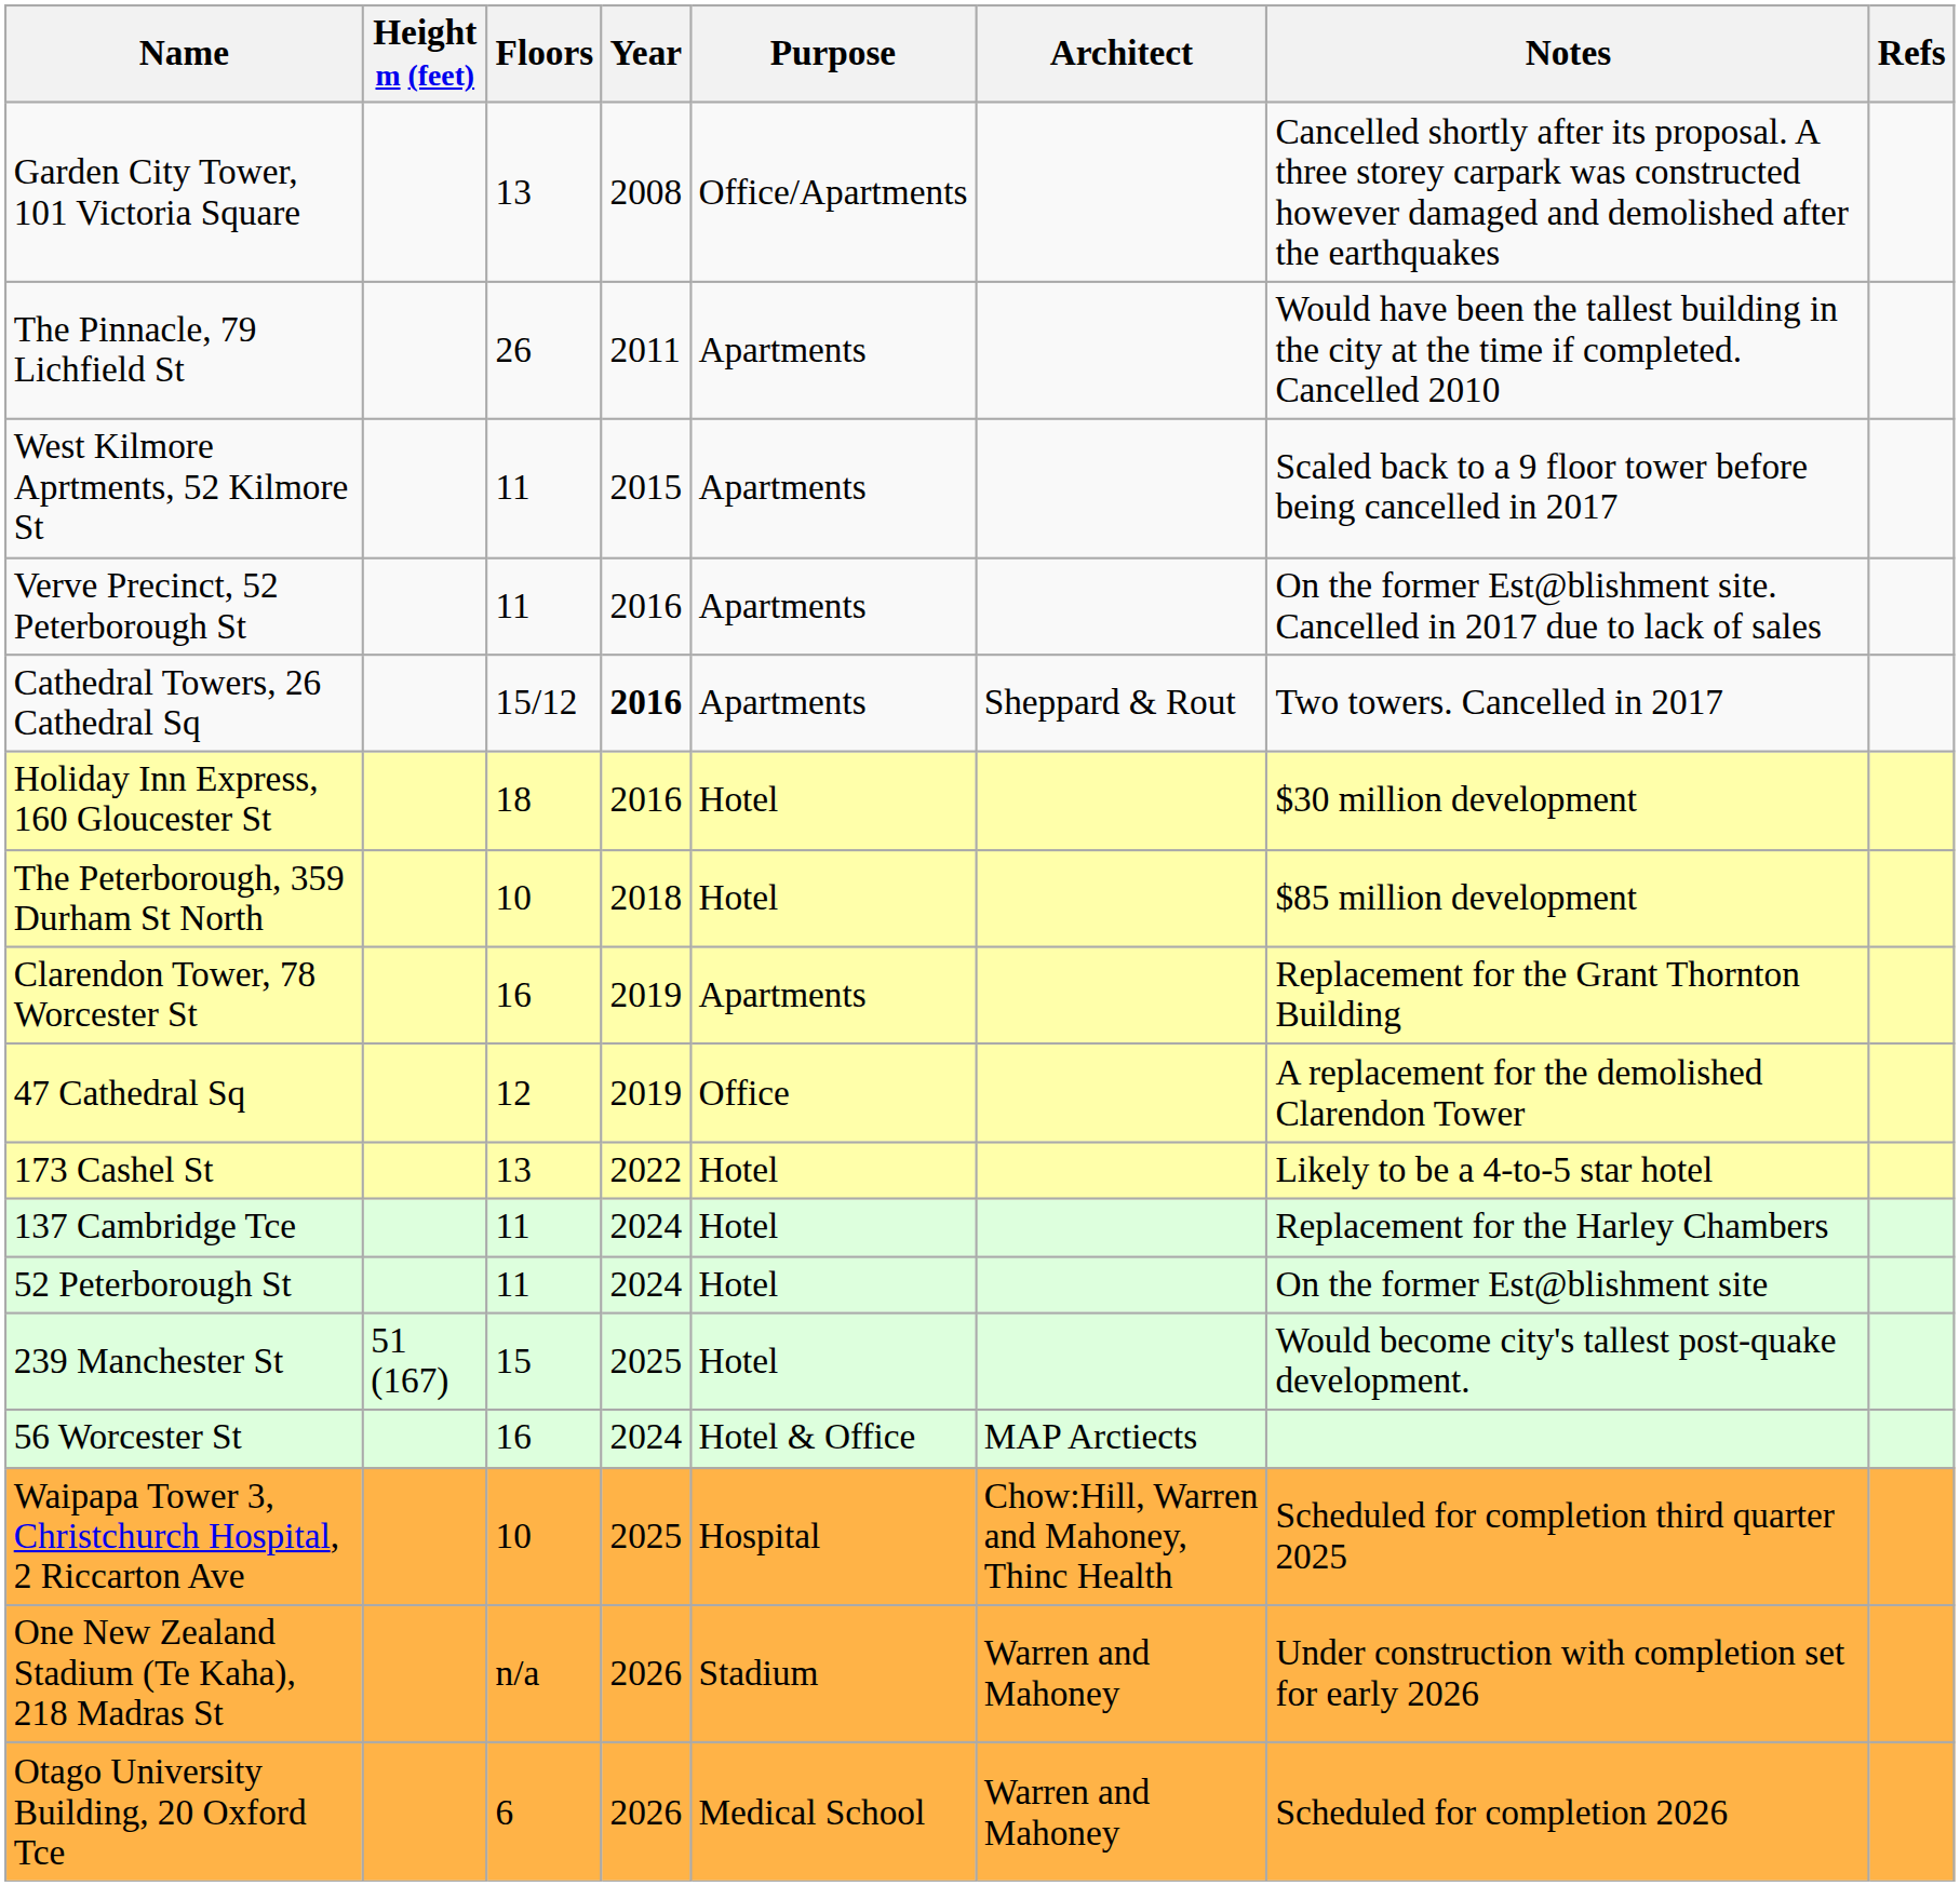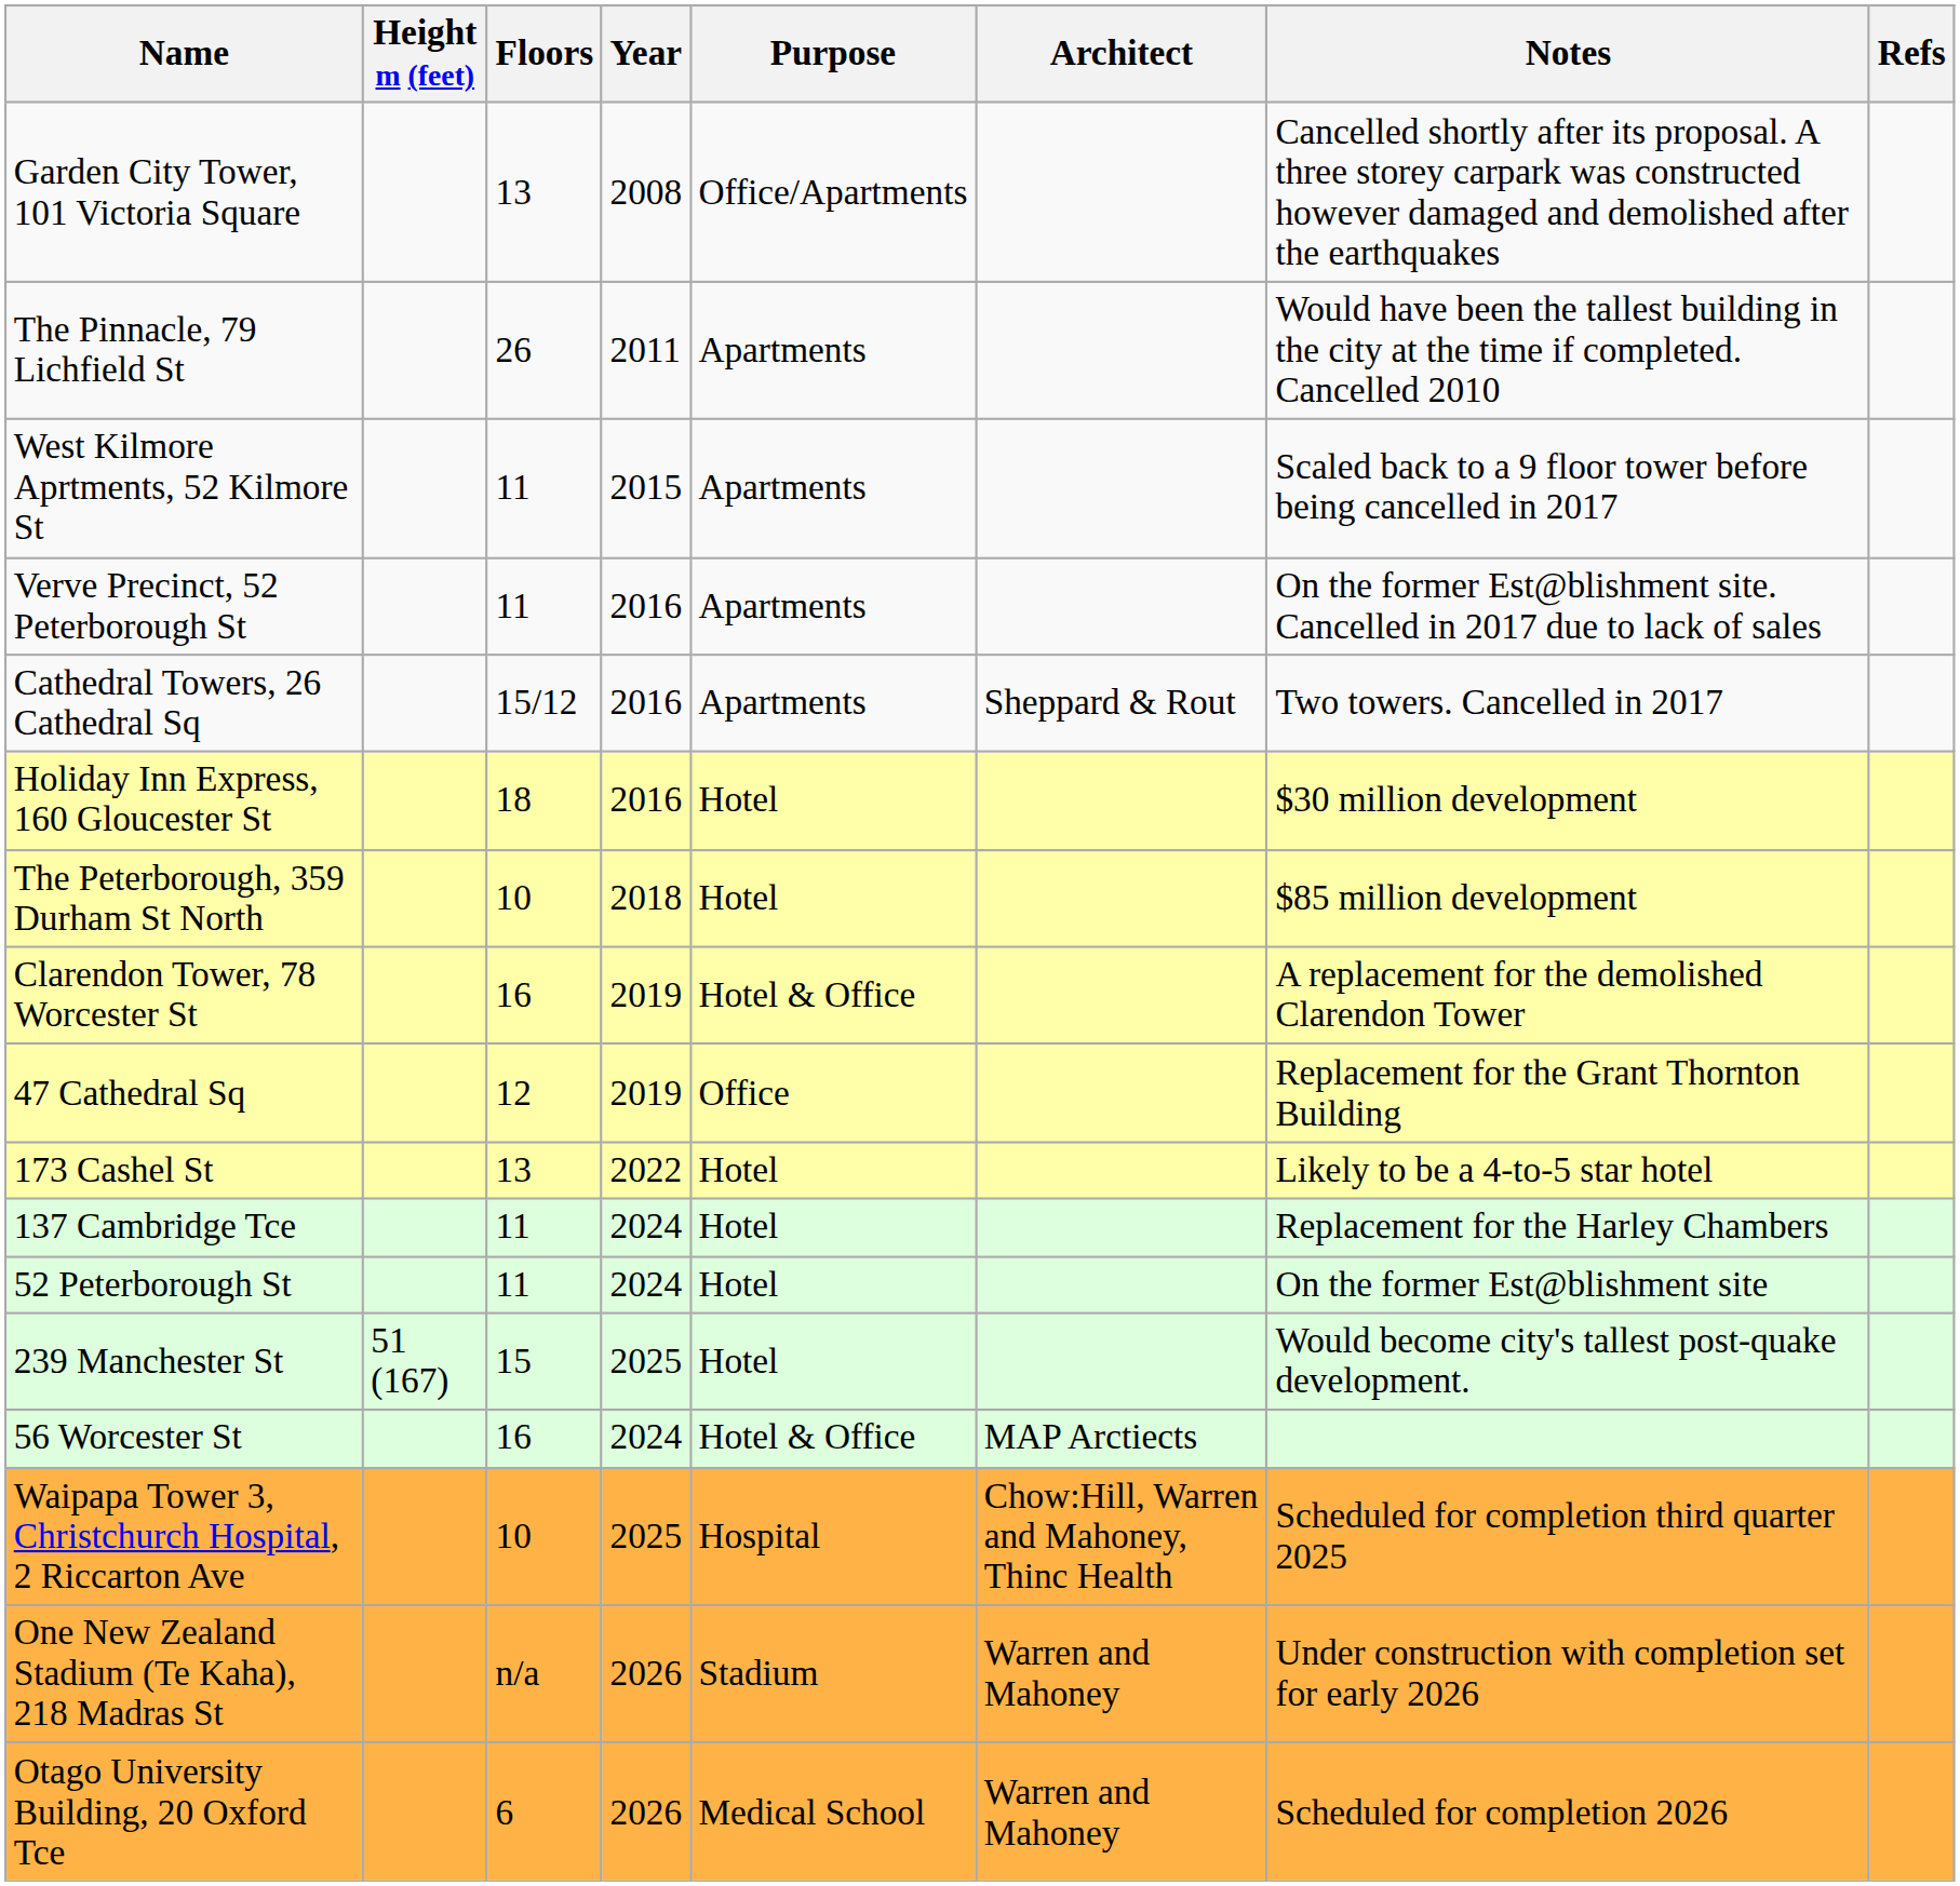Cathedral Towers, 26 Cathedral Sq | Year: bold -> normal
Clarendon Tower, 78 Worcester St | Purpose: Apartments -> Hotel & Office
Clarendon Tower, 78 Worcester St | Notes: Replacement for the Grant Thornton Building -> A replacement for the demolished Clarendon Tower
47 Cathedral Sq | Notes: A replacement for the demolished Clarendon Tower -> Replacement for the Grant Thornton Building
